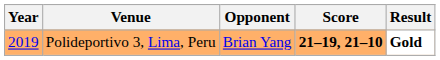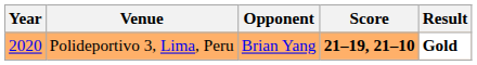Polideportivo 3, Lima, Peru | Year: 2019 -> 2020
